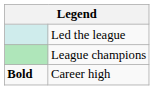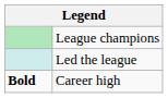rows swapped: Led the league <-> League champions
